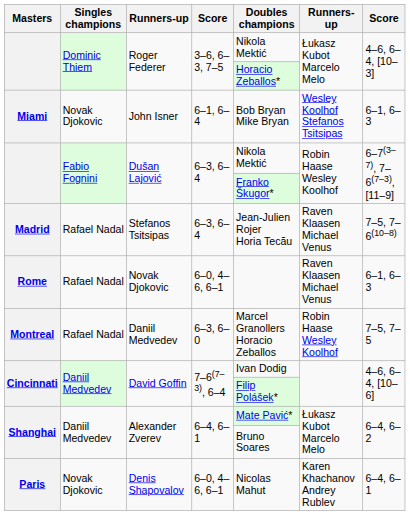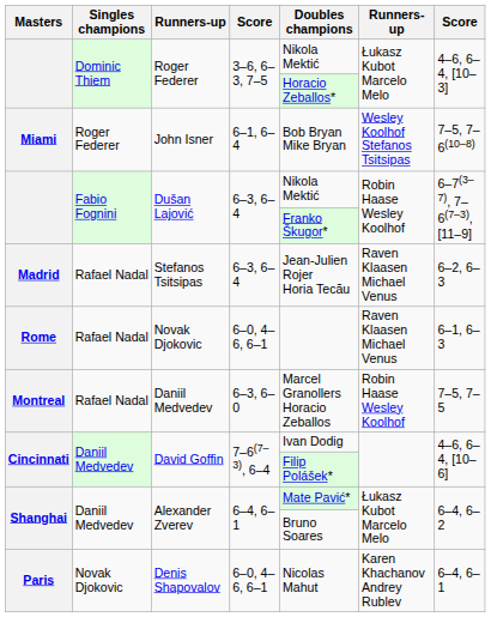John Isner | Singles champions: Novak Djokovic -> Roger Federer
John Isner | column 7: 6–1, 6–3 -> 7–5, 7–6(10–8)
Stefanos Tsitsipas | column 7: 7–5, 7–6(10–8) -> 6–2, 6–3
